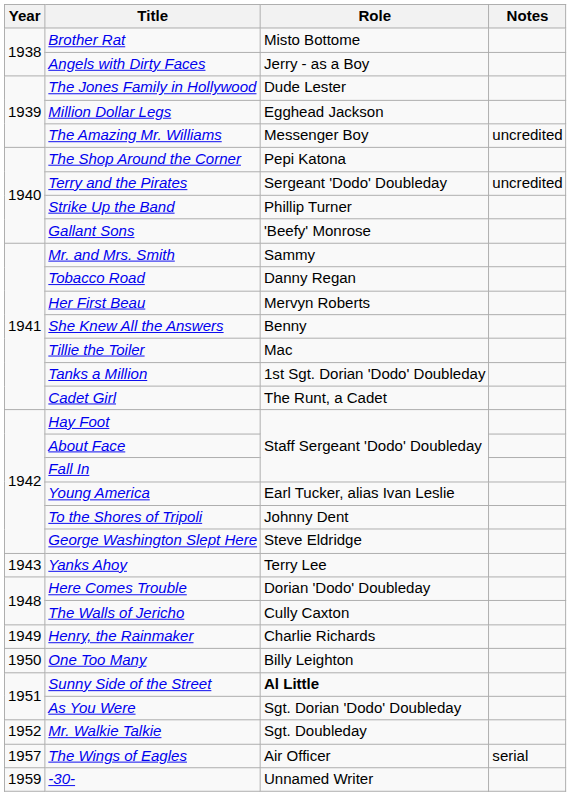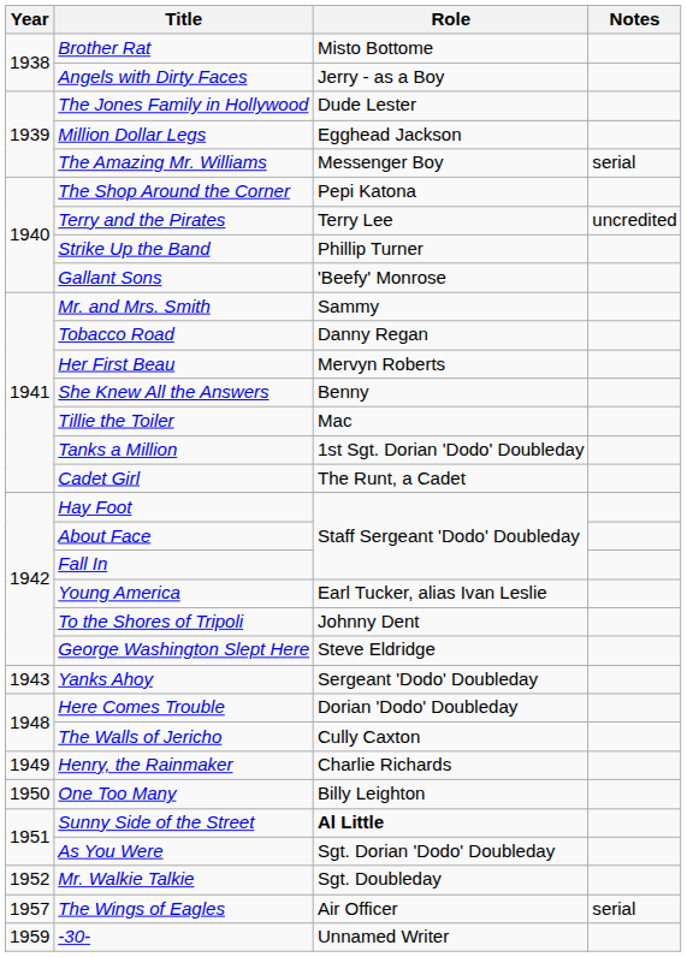The Amazing Mr. Williams | Notes: uncredited -> serial
Terry and the Pirates | Role: Sergeant 'Dodo' Doubleday -> Terry Lee
Yanks Ahoy | Role: Terry Lee -> Sergeant 'Dodo' Doubleday
